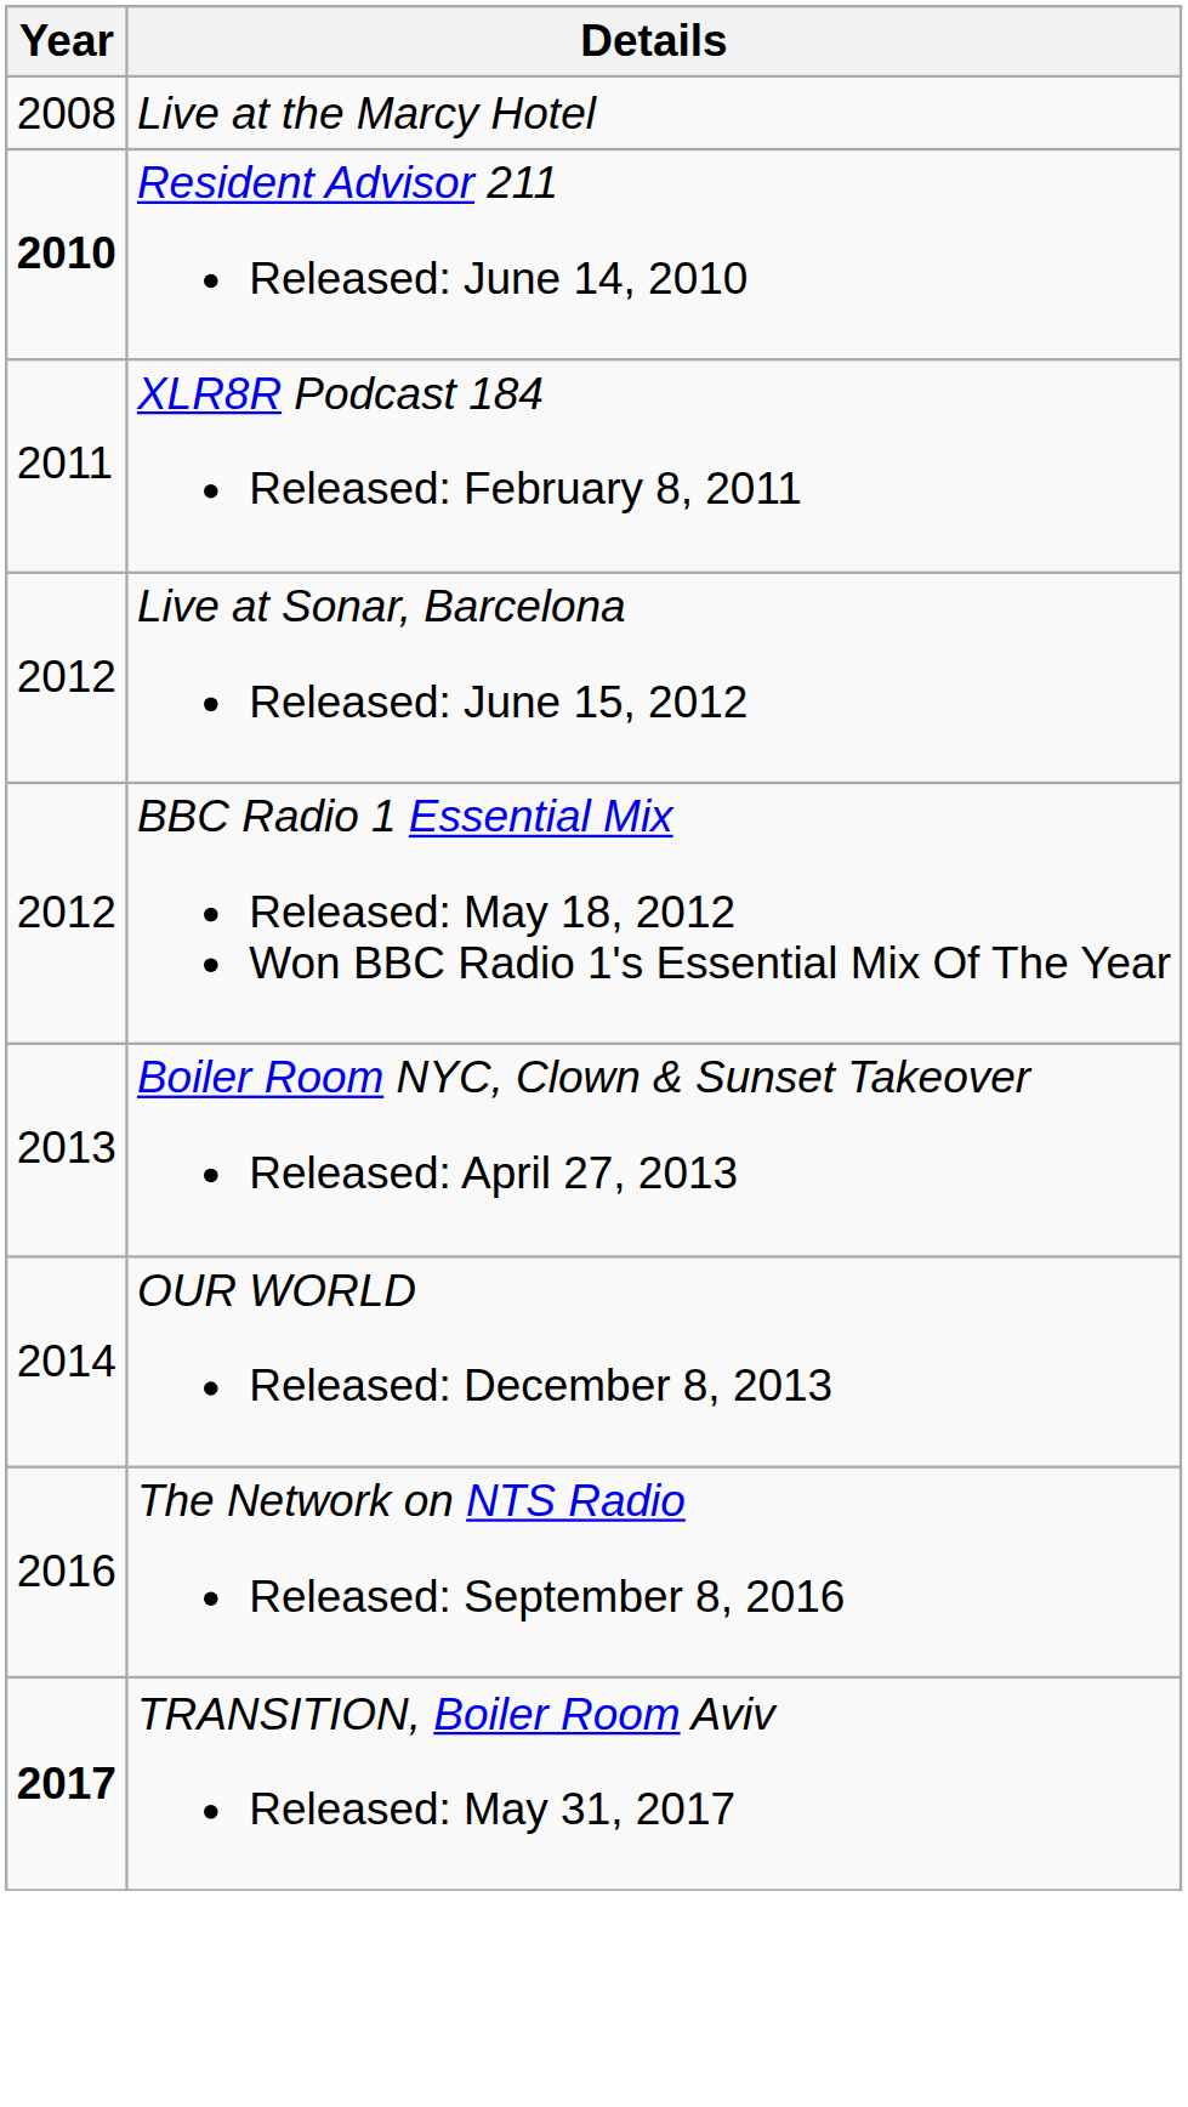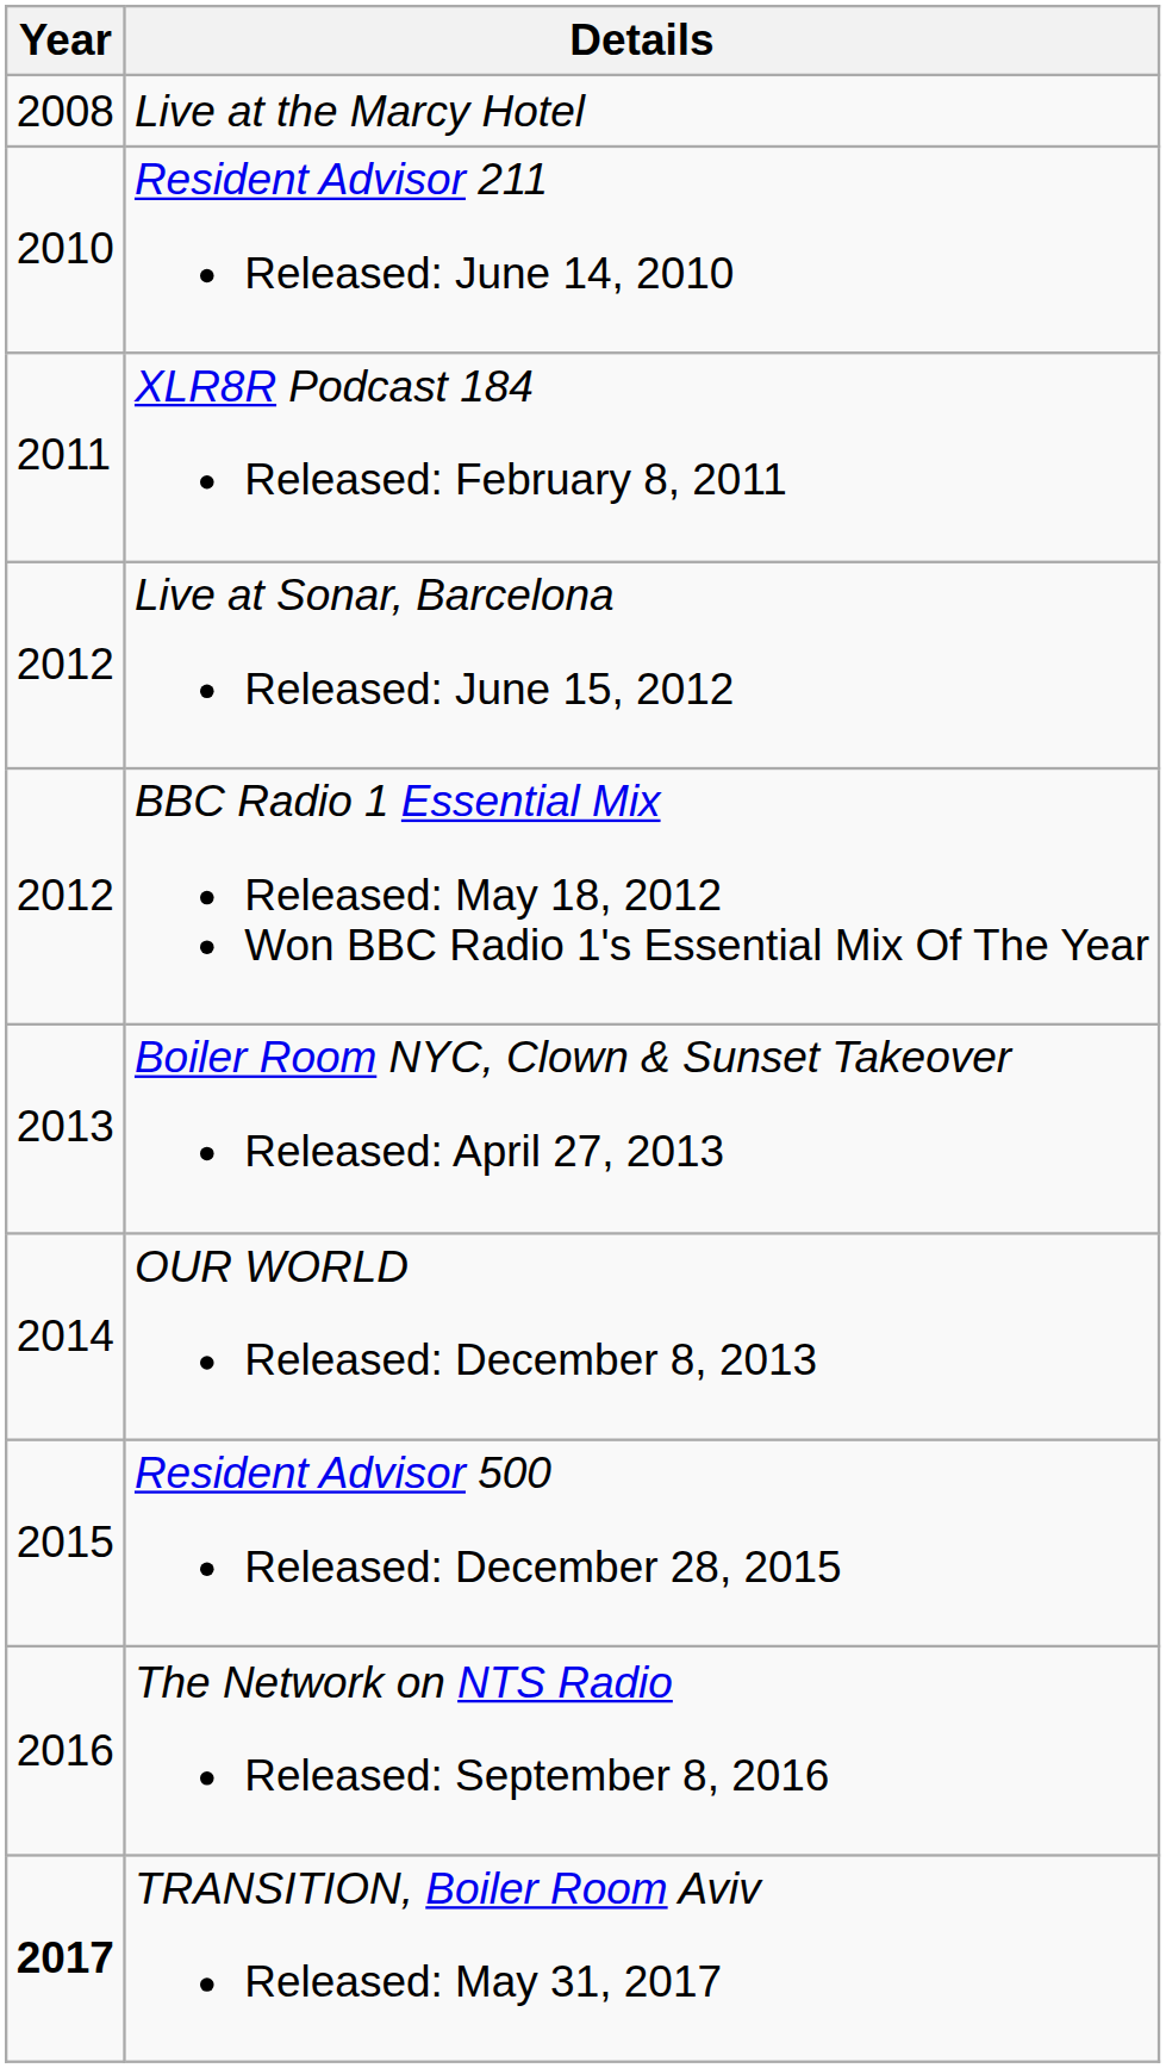Resident Advisor 211 Released: June 14, 2010 | Year: bold -> normal
+ row: 2015 | Resident Advisor 500 Released: December 28, 2015
